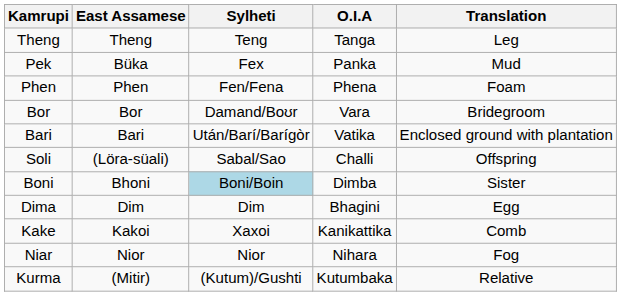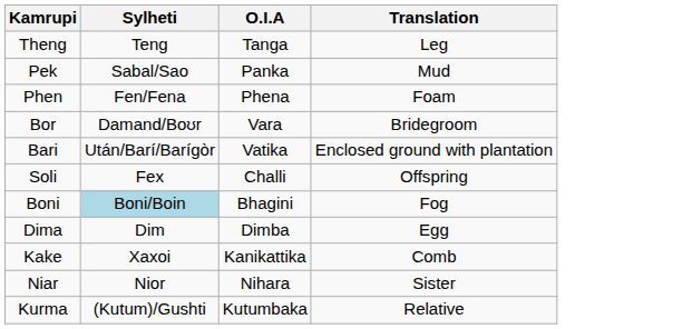- column: East Assamese | Theng | Büka | Phen | Bor | Bari | (Löra-süali) | Bhoni | Dim | Kakoi | Nior | (Mitir)
Pek | Sylheti: Fex -> Sabal/Sao
Soli | Sylheti: Sabal/Sao -> Fex
Boni | O.I.A: Dimba -> Bhagini
Boni | Translation: Sister -> Fog
Dima | O.I.A: Bhagini -> Dimba
Niar | Translation: Fog -> Sister
